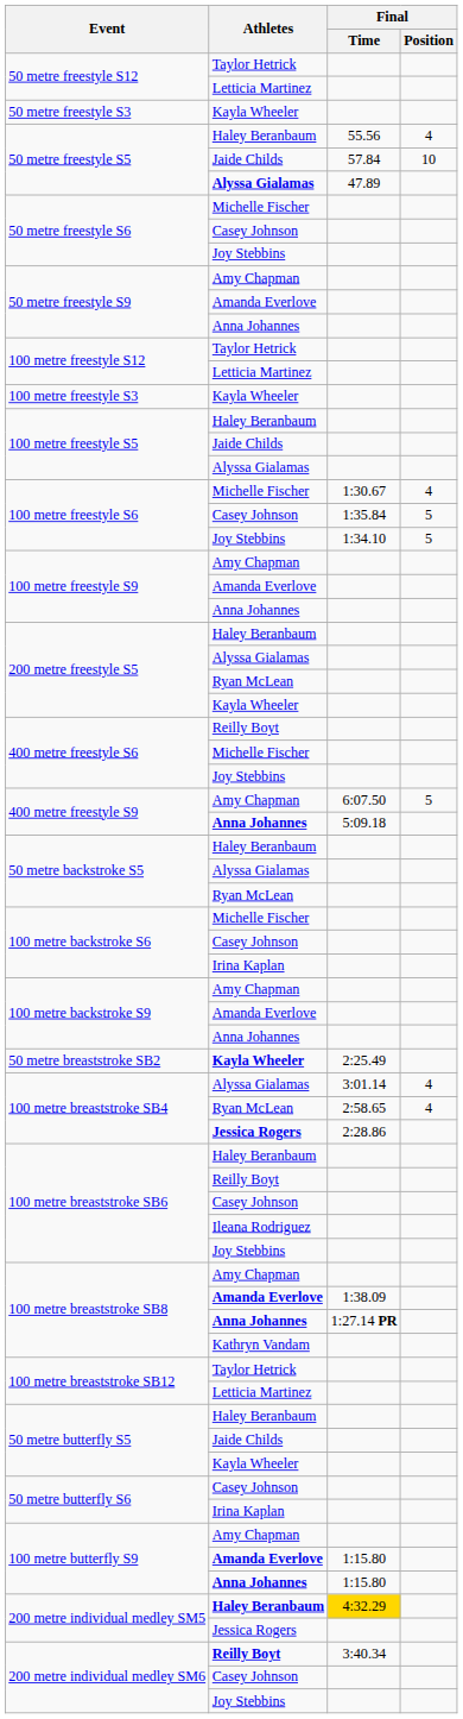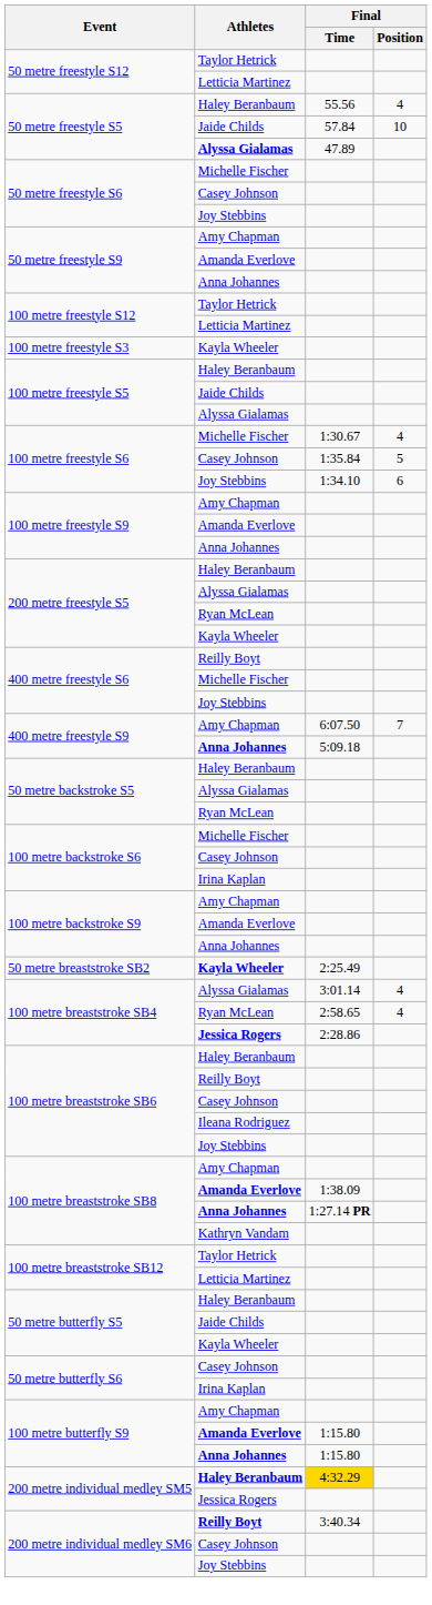- row: 50 metre freestyle S3 | Kayla Wheeler
100 metre freestyle S6 / Joy Stebbins | Final / Position: 5 -> 6
400 metre freestyle S9 / Amy Chapman | Final / Position: 5 -> 7
